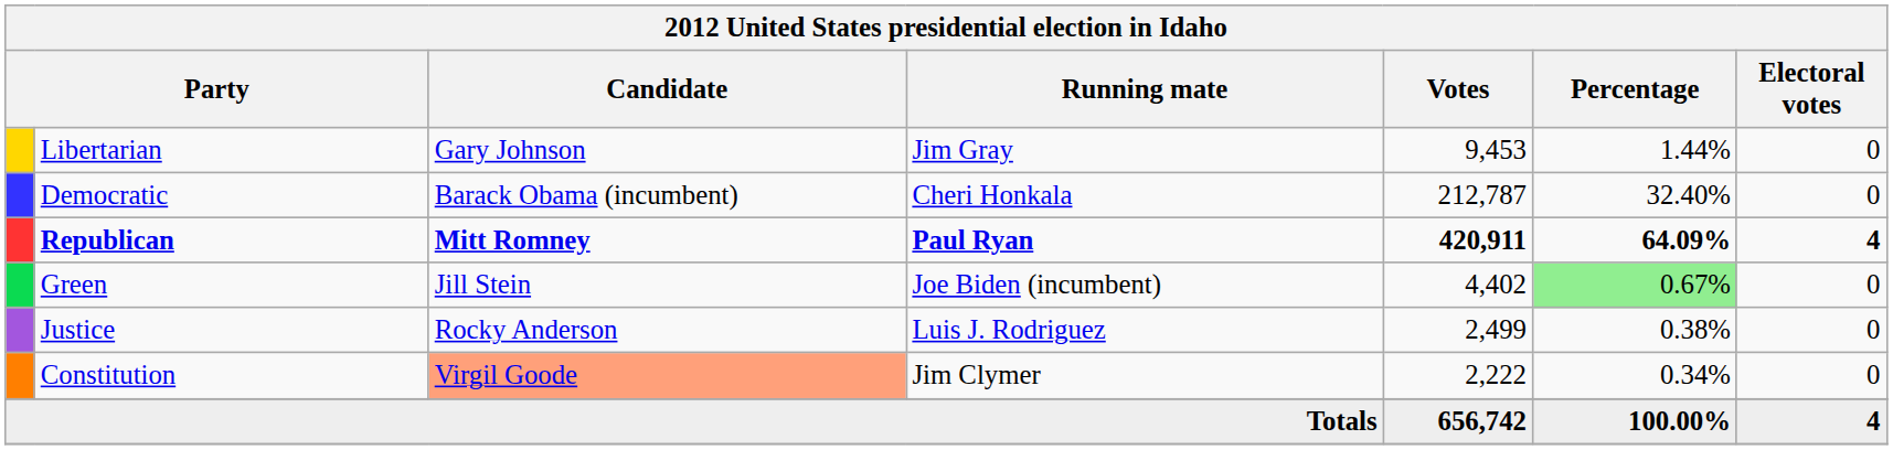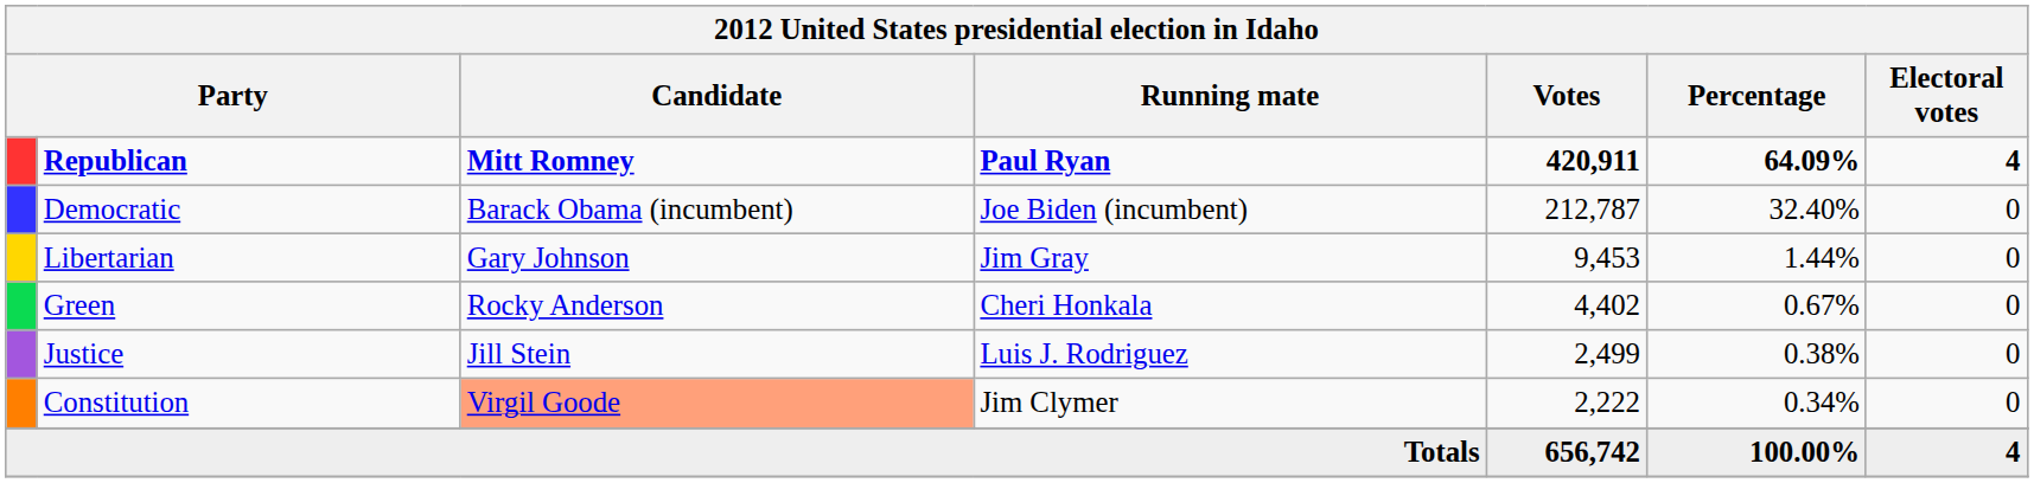rows swapped: Republican <-> Libertarian
Democratic | Running mate: Cheri Honkala -> Joe Biden (incumbent)
Green | Candidate: Jill Stein -> Rocky Anderson
Green | Running mate: Joe Biden (incumbent) -> Cheri Honkala
Green | Percentage: lightgreen background -> no background
Justice | Candidate: Rocky Anderson -> Jill Stein
